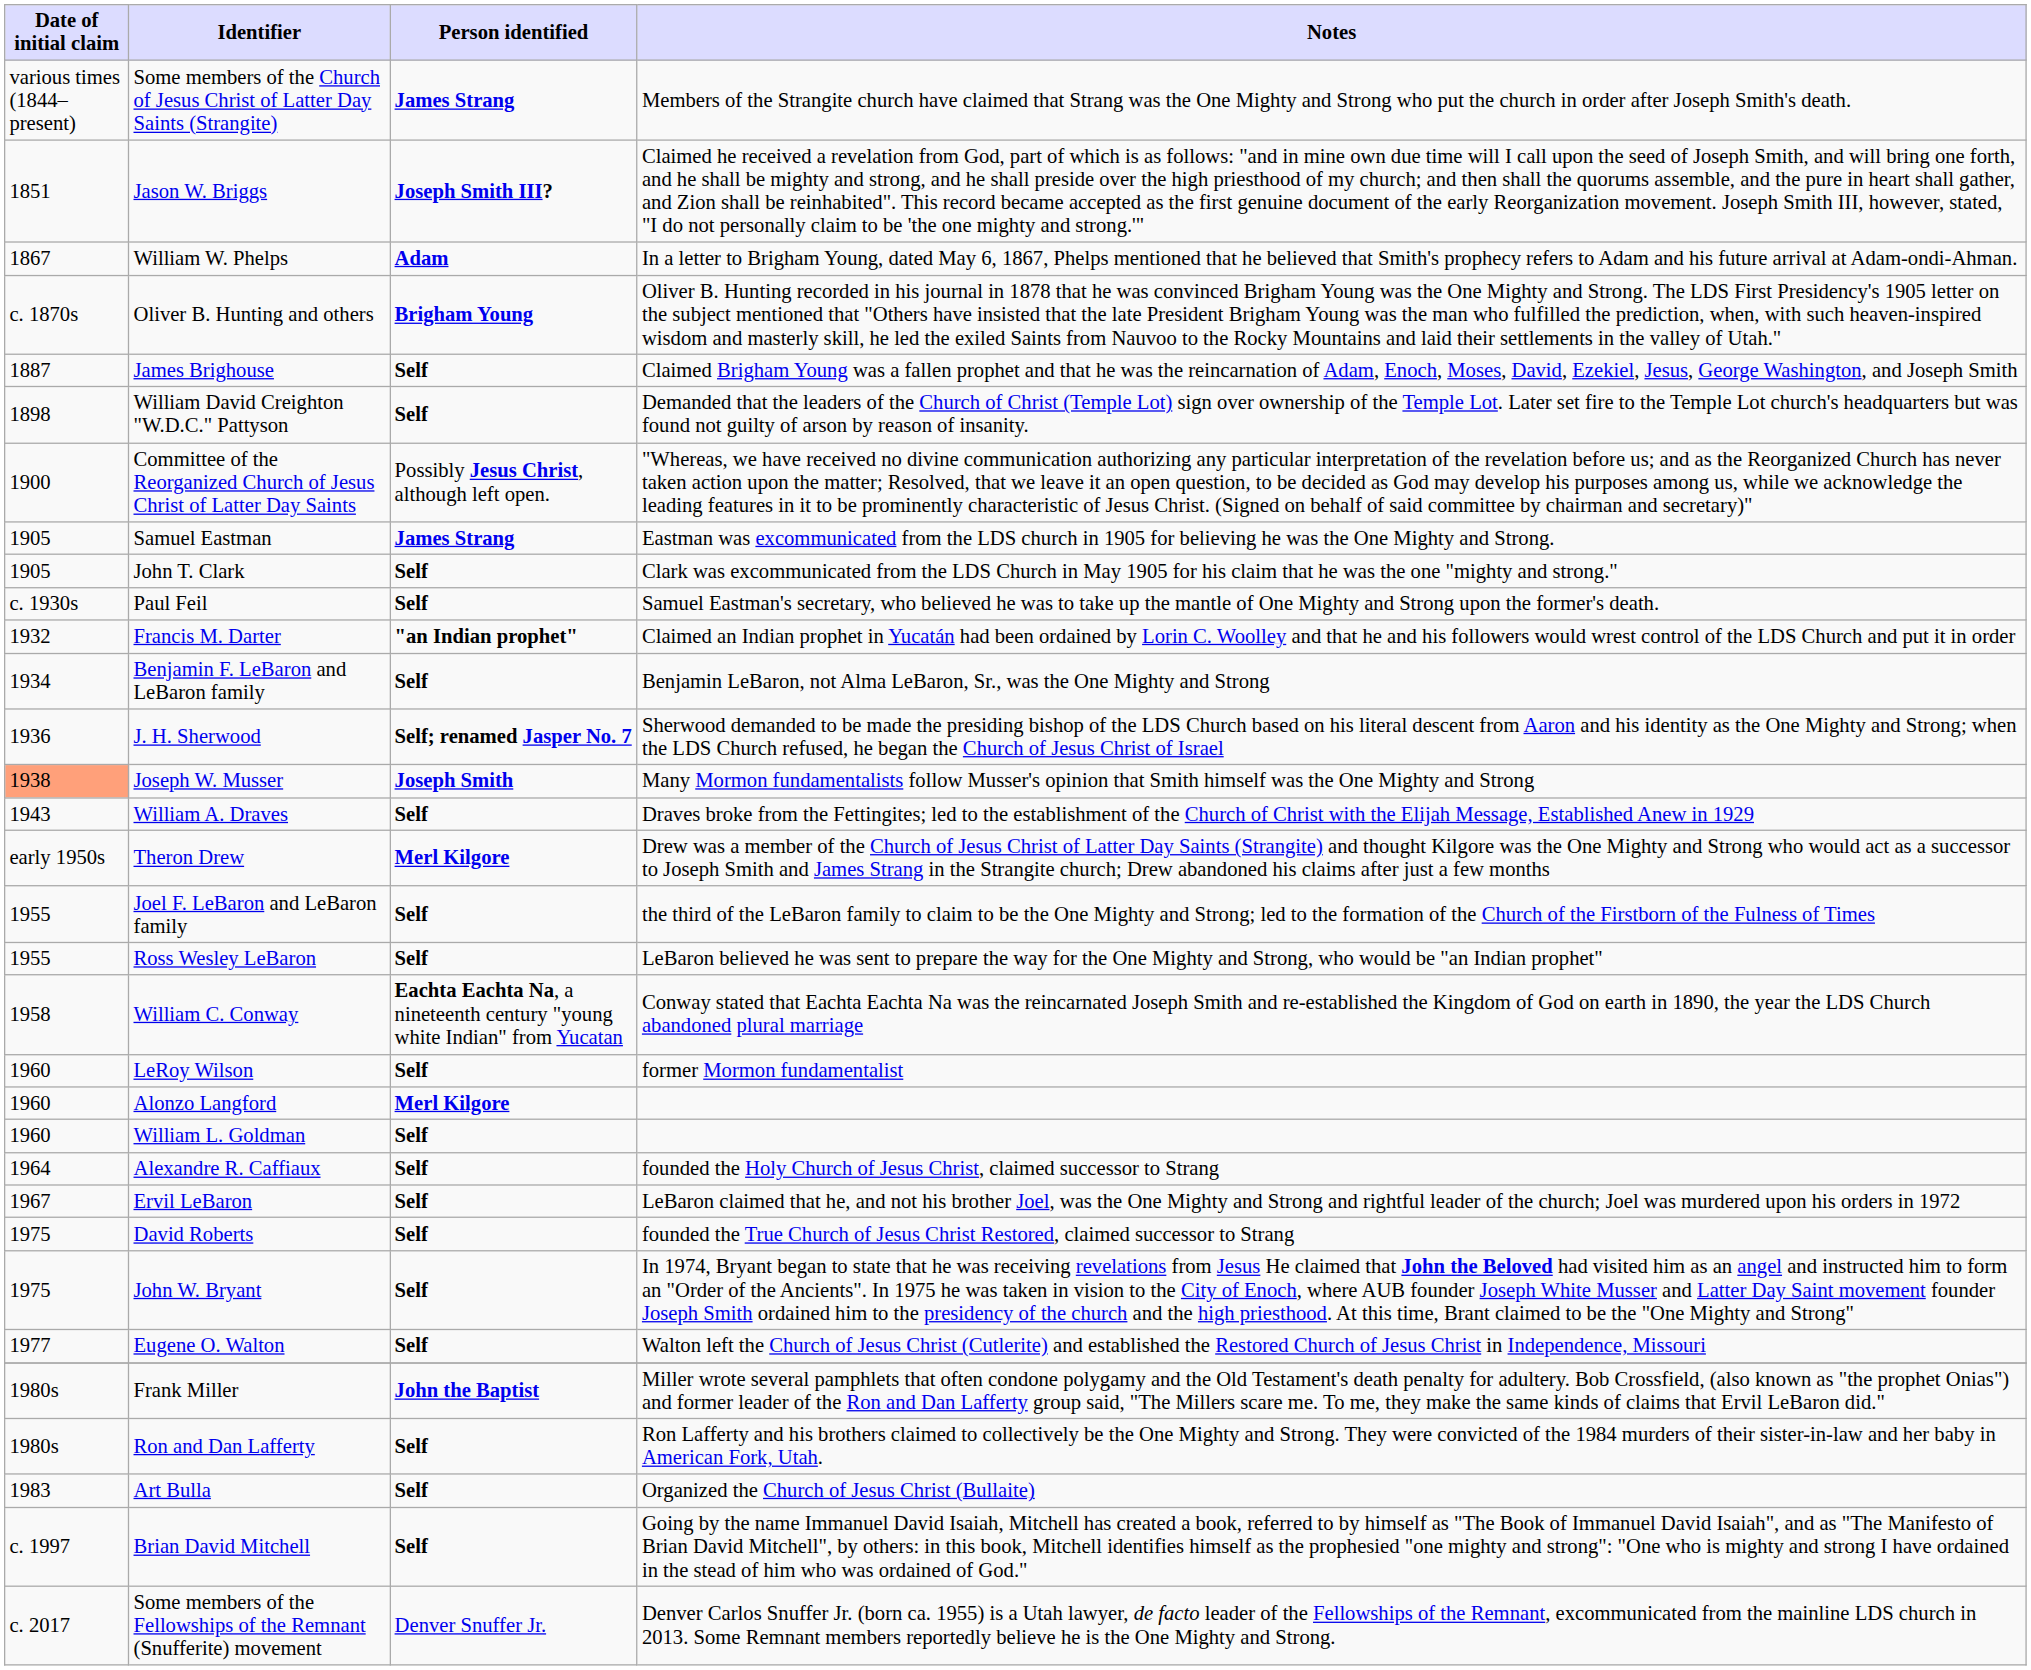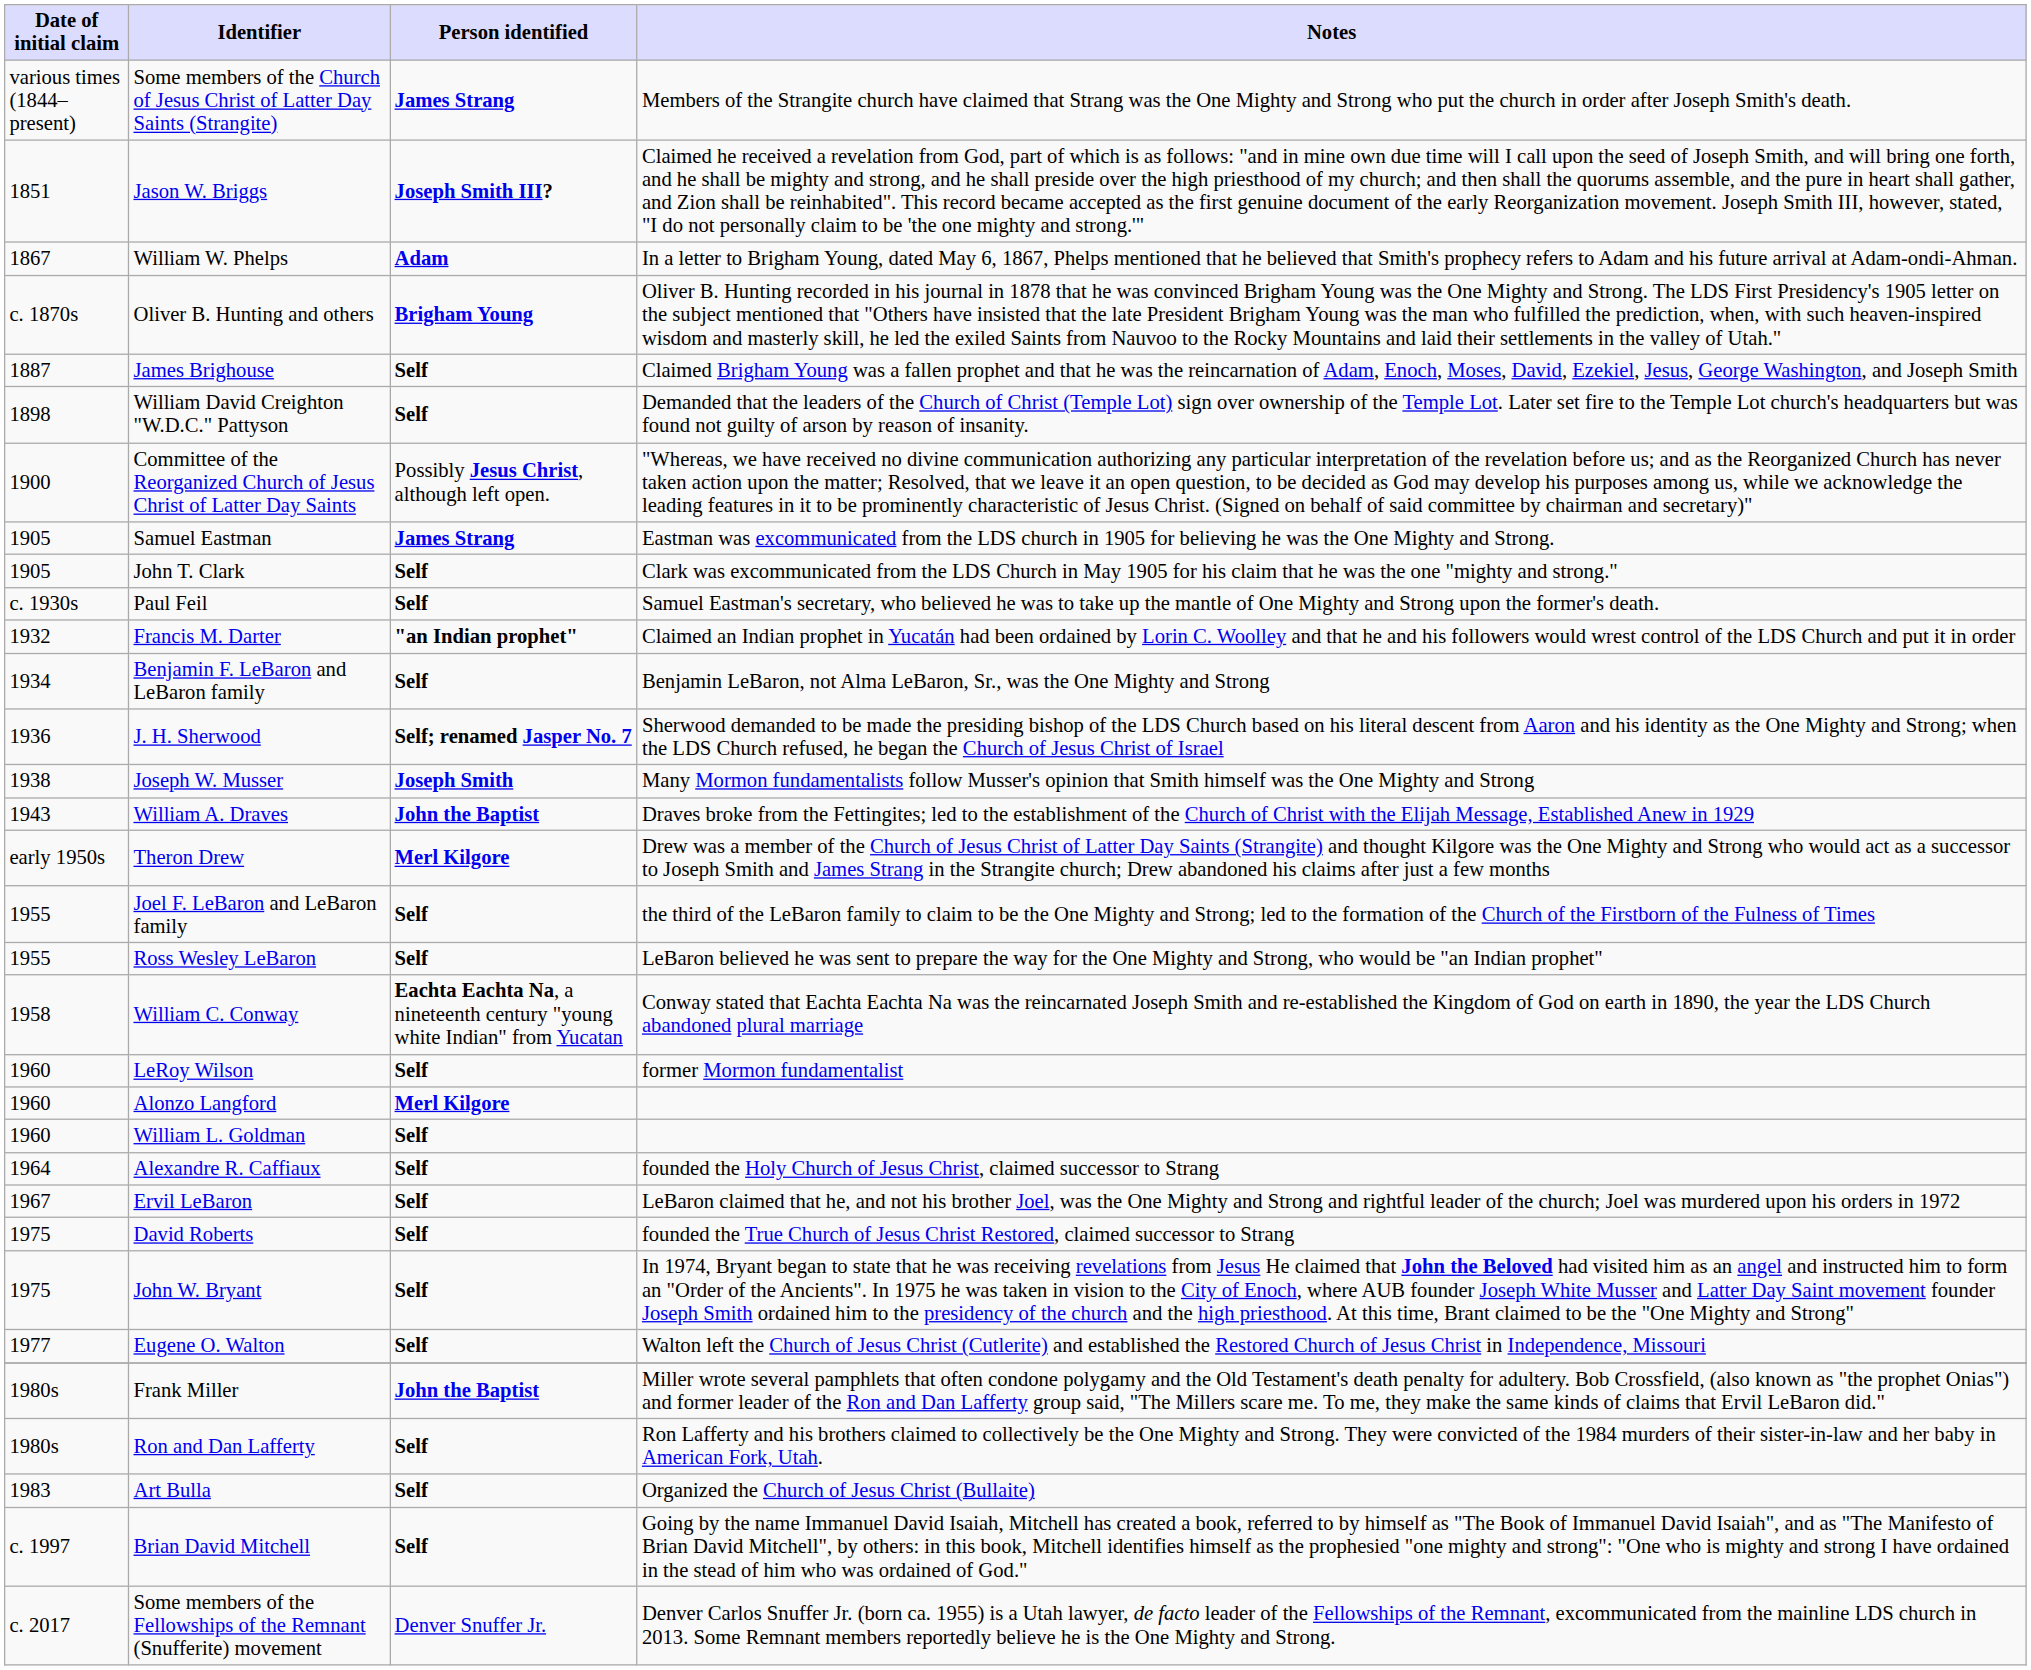Joseph W. Musser | Date of initial claim: lightsalmon background -> no background
William A. Draves | Person identified: Self -> John the Baptist
